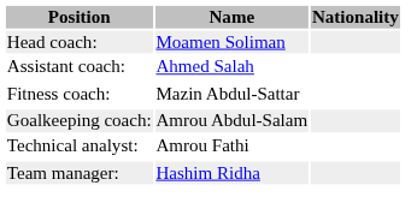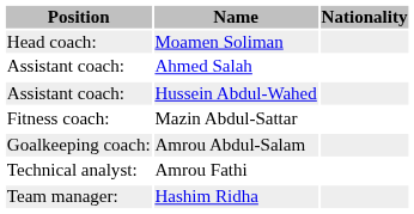+ row: Assistant coach: | Hussein Abdul-Wahed
